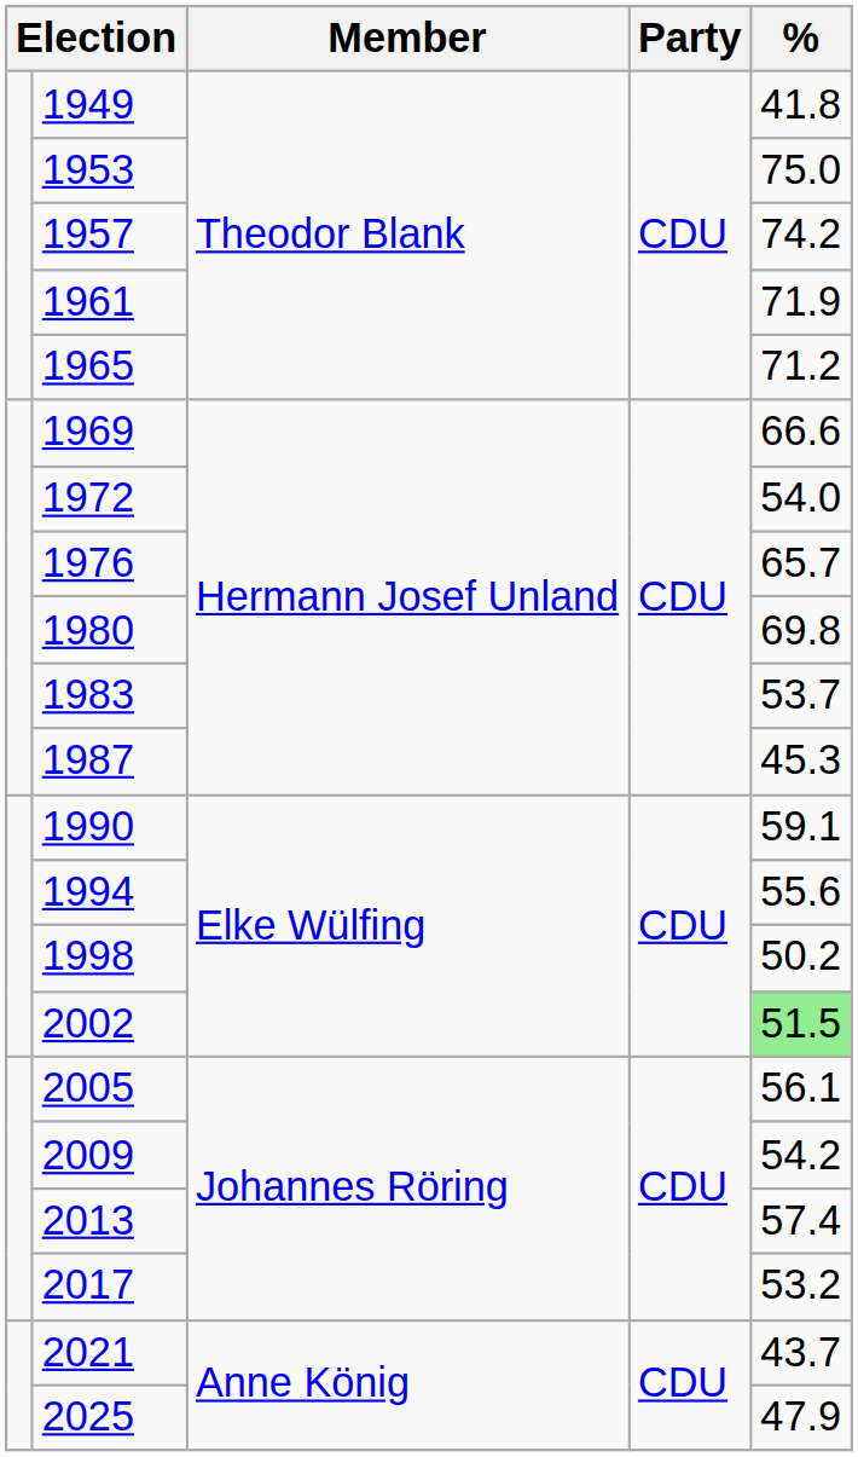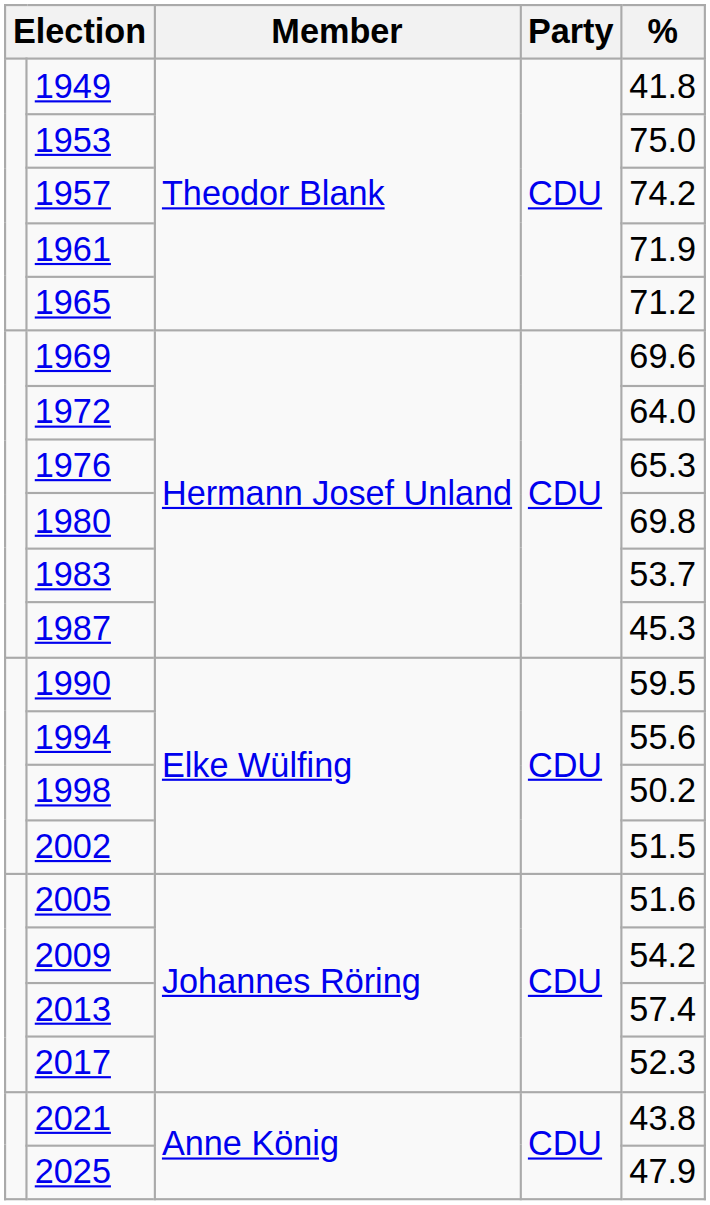1969 | %: 66.6 -> 69.6
1972 | %: 54.0 -> 64.0
1976 | %: 65.7 -> 65.3
1990 | %: 59.1 -> 59.5
2002 | %: lightgreen background -> no background
2005 | %: 56.1 -> 51.6
2017 | %: 53.2 -> 52.3
2021 | %: 43.7 -> 43.8
